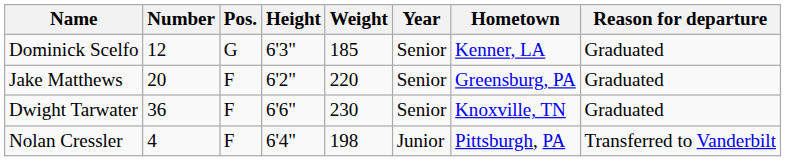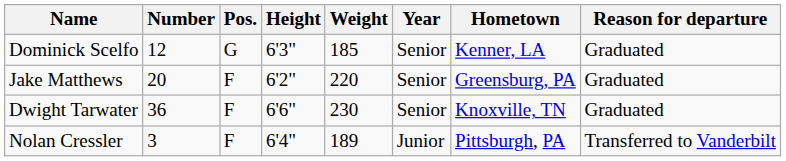Nolan Cressler | Number: 4 -> 3
Nolan Cressler | Weight: 198 -> 189
